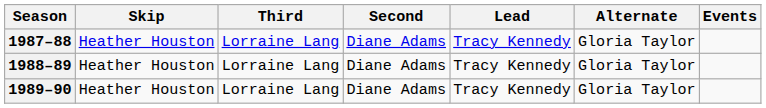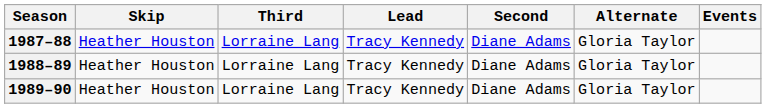columns swapped: Second <-> Lead
